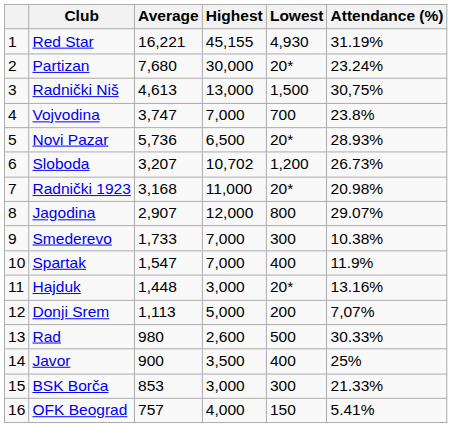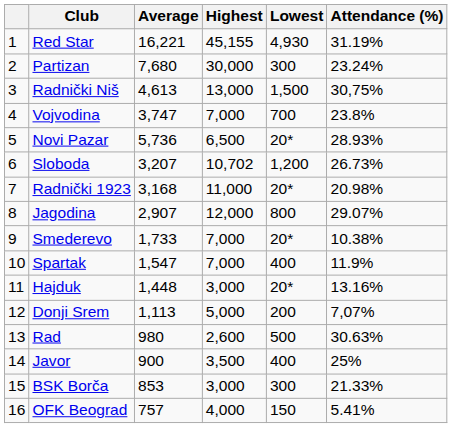Partizan | Lowest: 20* -> 300
Smederevo | Lowest: 300 -> 20*
Rad | Attendance (%): 30.33% -> 30.63%
